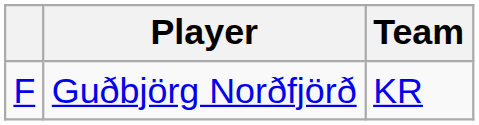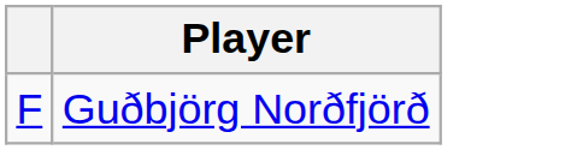- column: Team | KR
